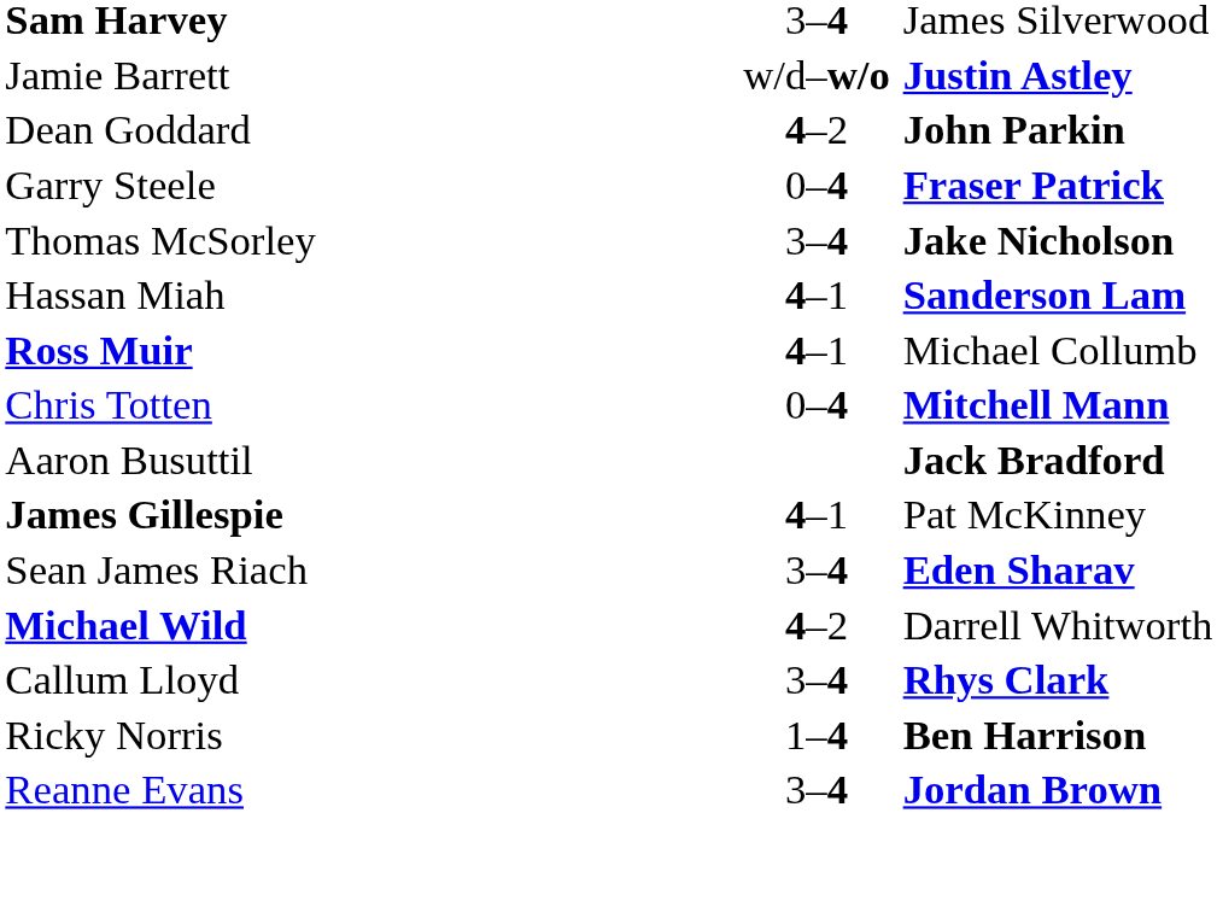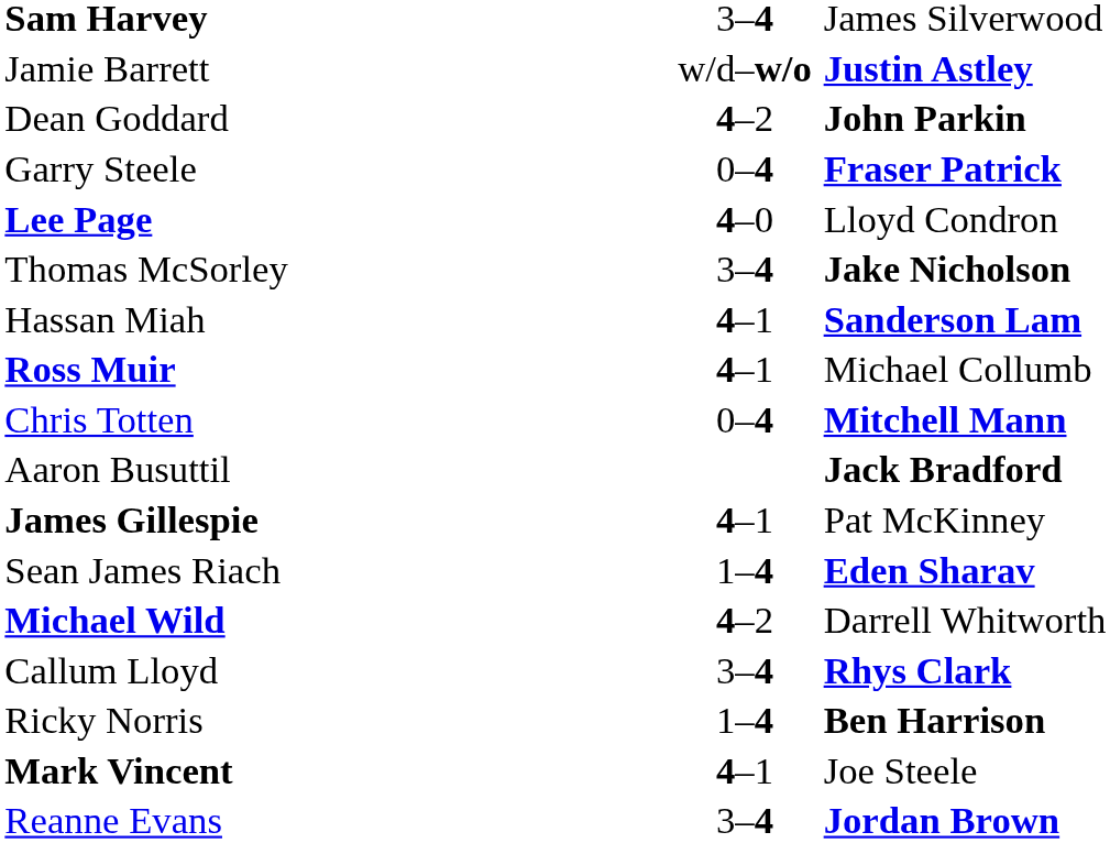+ row: Lee Page | 4–0 | Lloyd Condron
Sean James Riach | column 2: 3–4 -> 1–4
+ row: Mark Vincent | 4–1 | Joe Steele
